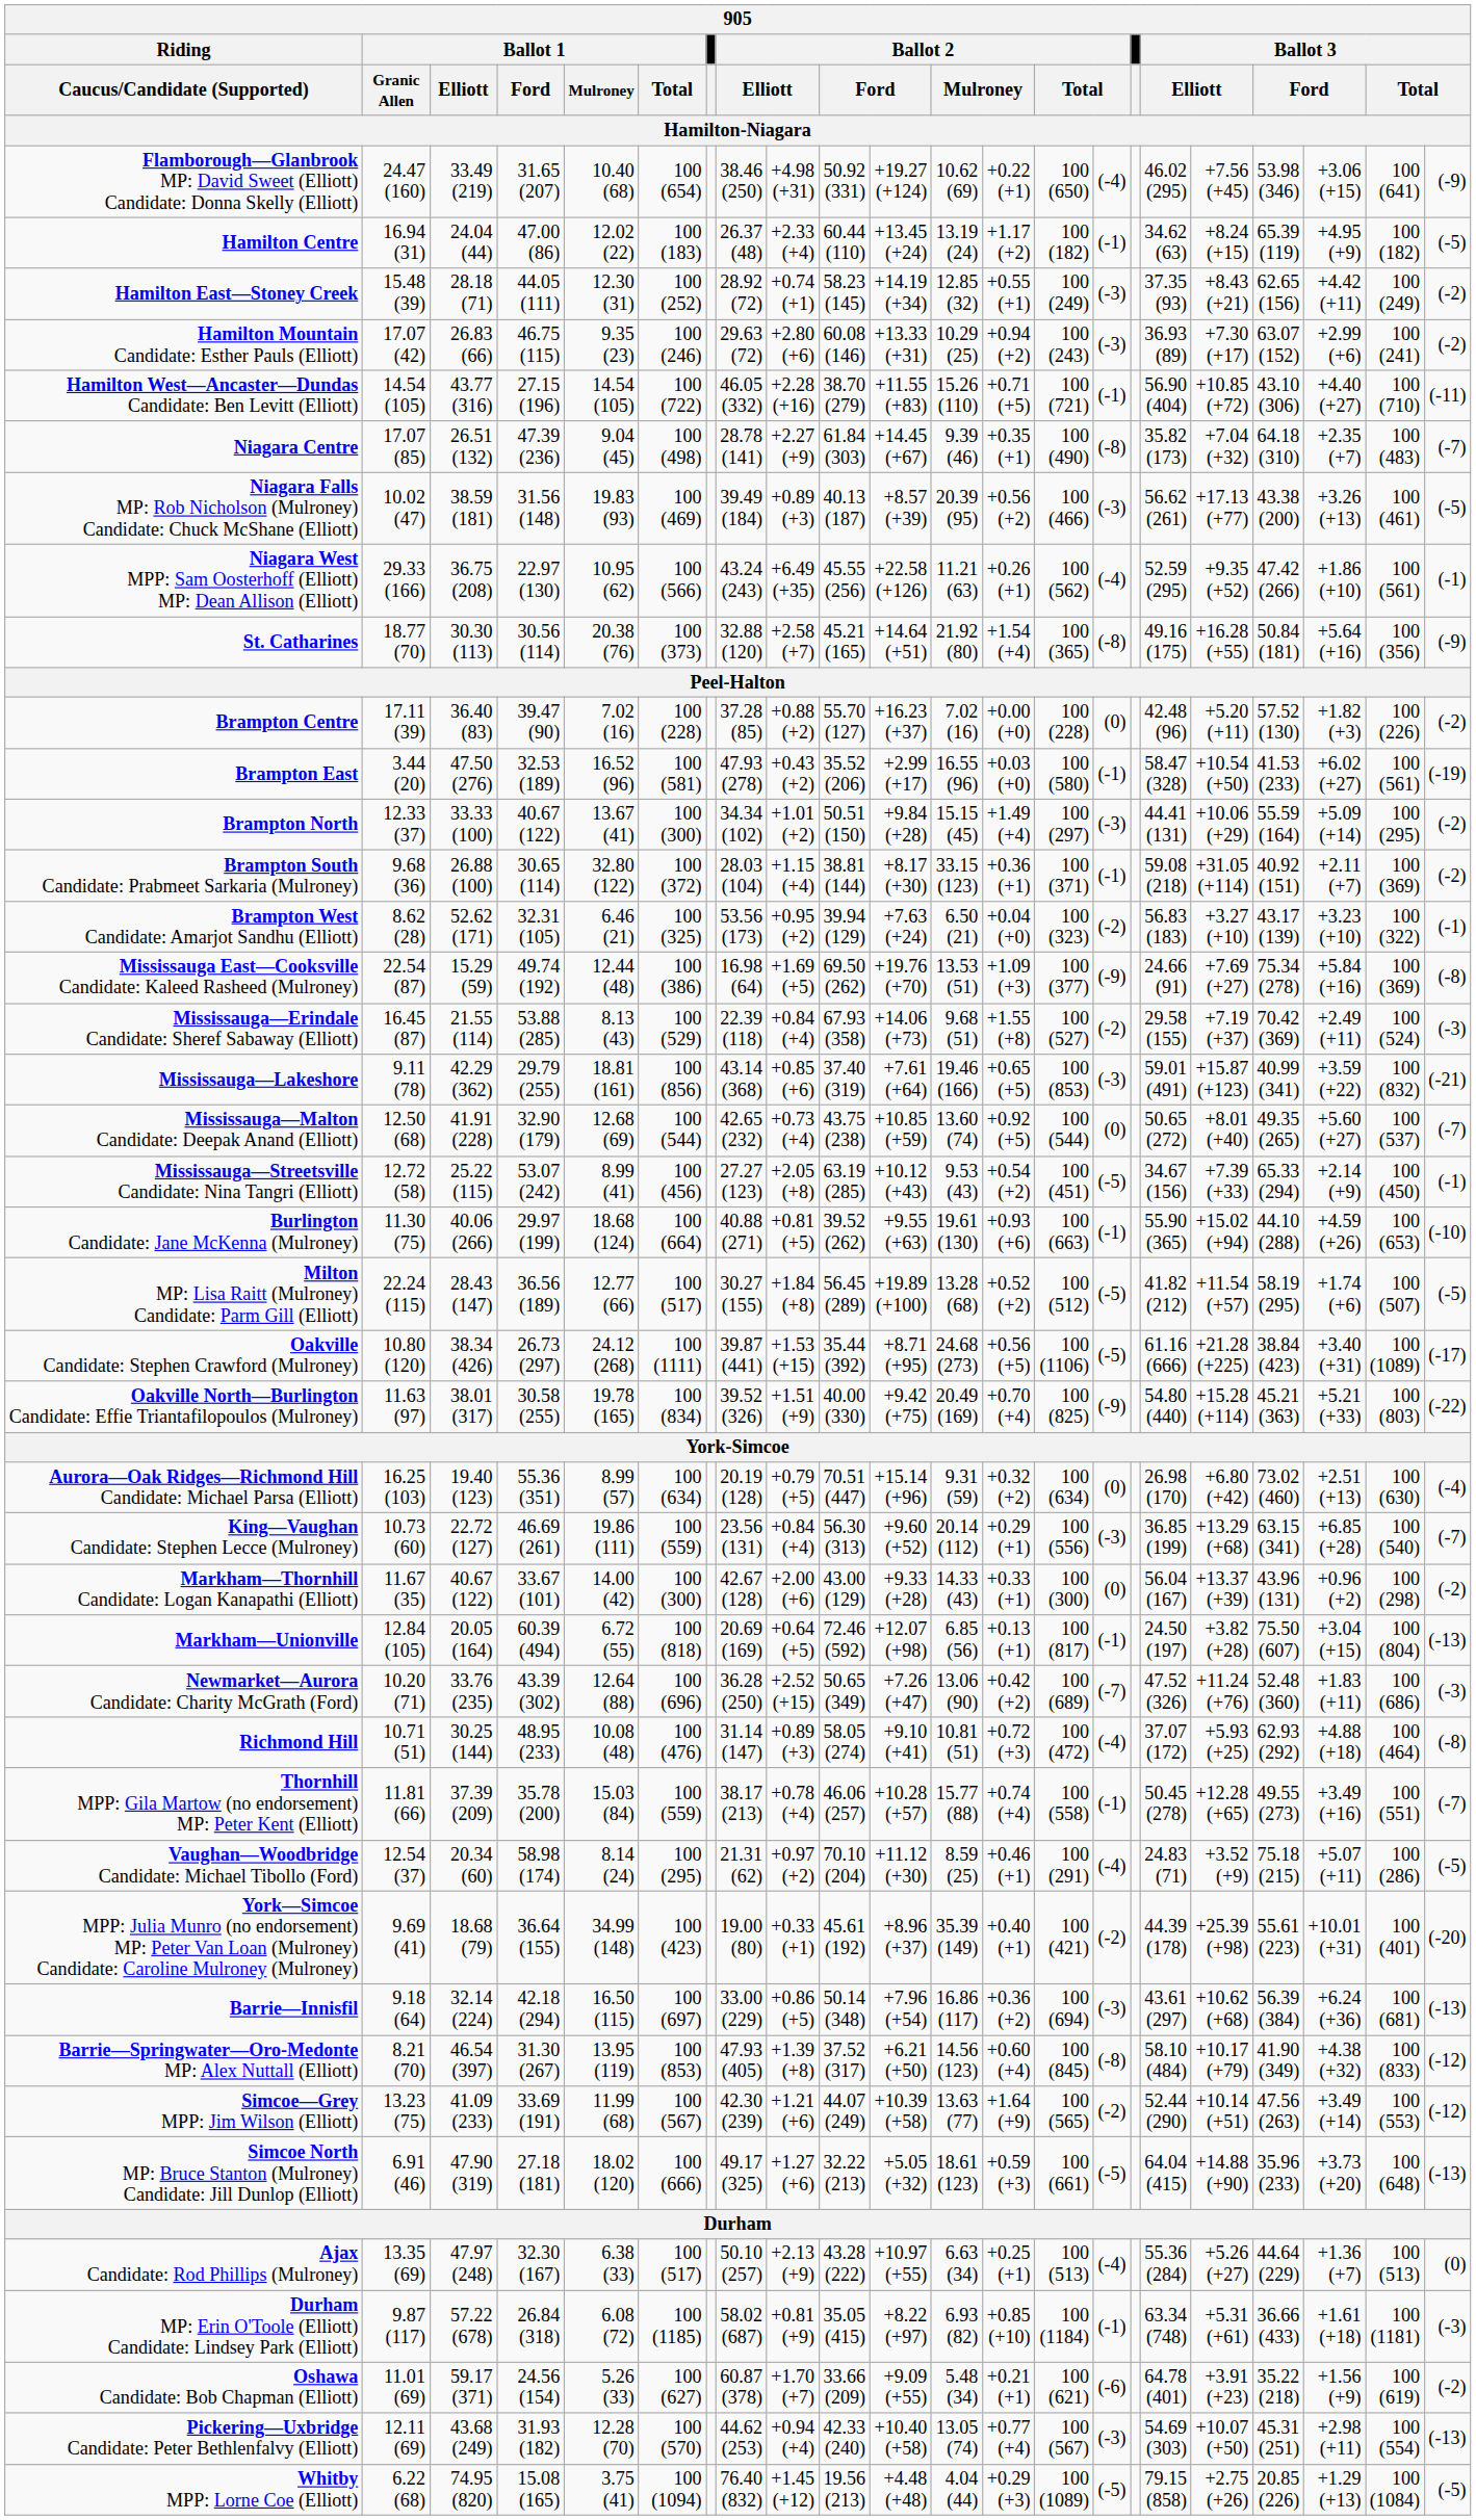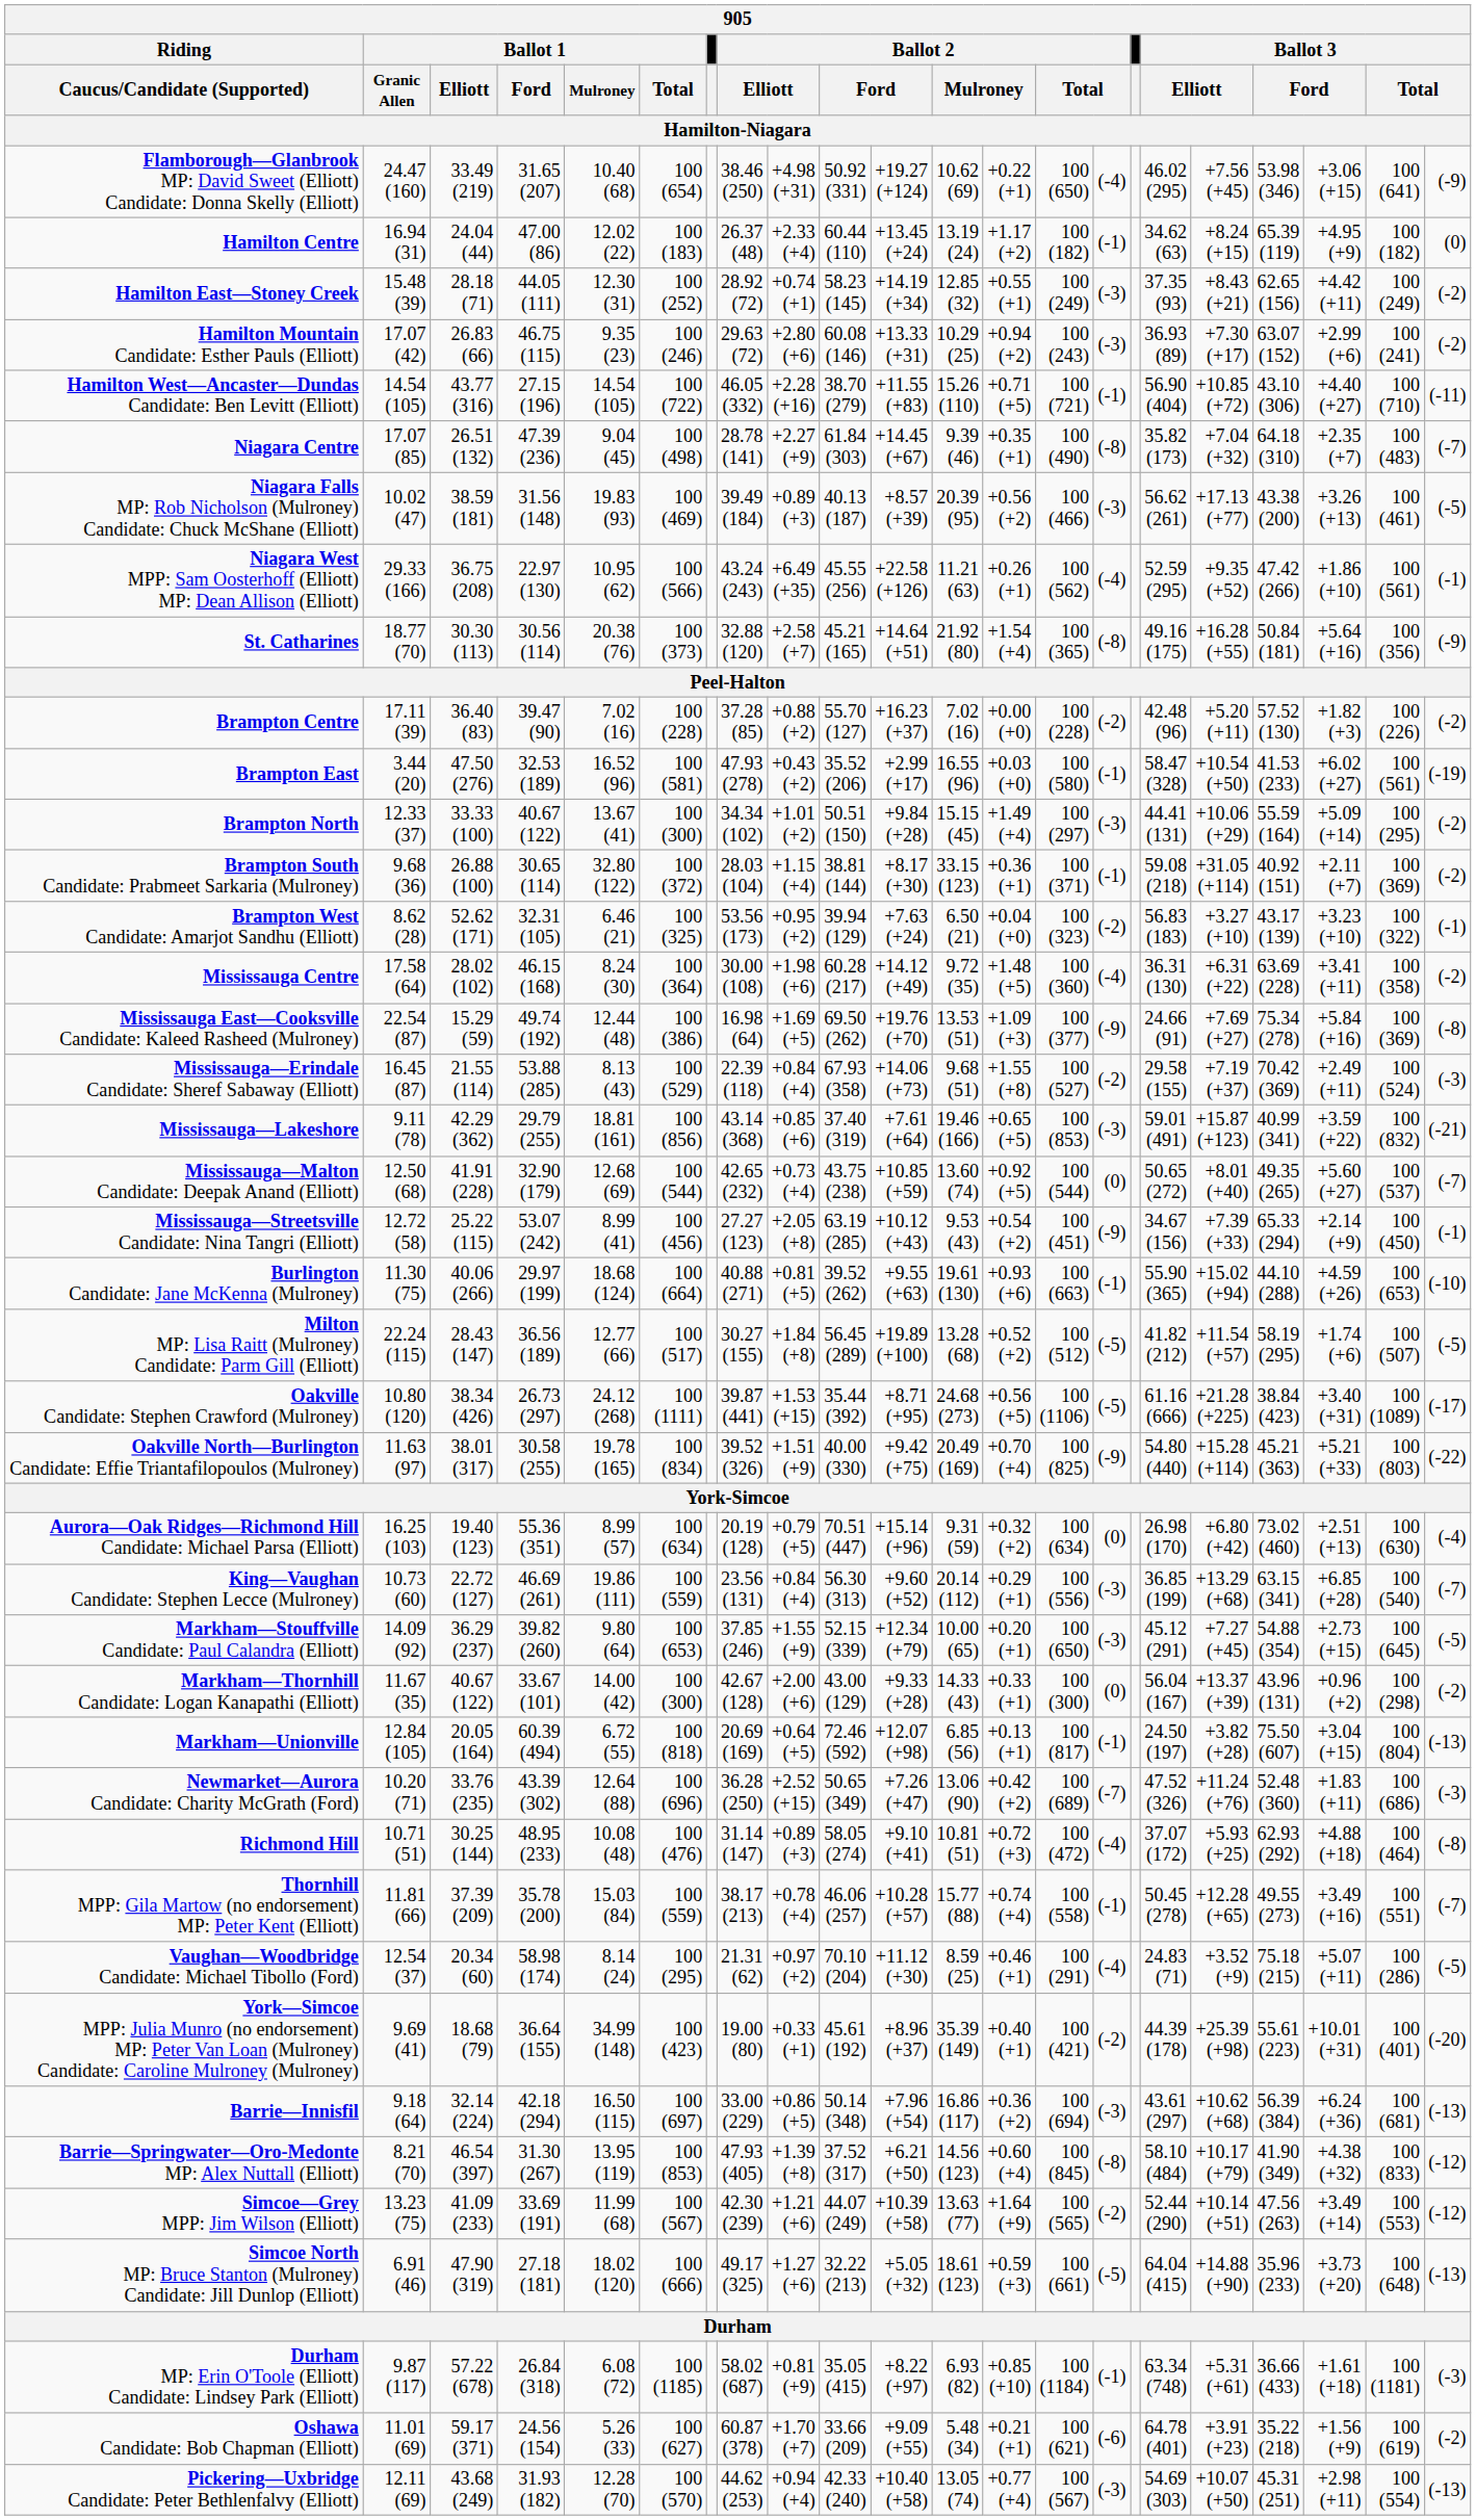Hamilton Centre | column 22: (-5) -> (0)
Brampton Centre | column 15: (0) -> (-2)
+ row: Mississauga Centre | 17.58 (64) | 28.02 (102) | 46.15 (168) | 8.24 (30) | 100 (364) | 30.00 (108) | +1.98 (+6) | 60.28 (217) | +14.12 (+49) | 9.72 (35) | +1.48 (+5) | 100 (360) | (-4) | 36.31 (130) | +6.31 (+22) | 63.69 (228) | +3.41 (+11) | 100 (358) | (-2)
Mississauga—Streetsville Candidate: Nina Tangri (Elliott) | column 15: (-5) -> (-9)
+ row: Markham—Stouffville Candidate: Paul Calandra (Elliott) | 14.09 (92) | 36.29 (237) | 39.82 (260) | 9.80 (64) | 100 (653) | 37.85 (246) | +1.55 (+9) | 52.15 (339) | +12.34 (+79) | 10.00 (65) | +0.20 (+1) | 100 (650) | (-3) | 45.12 (291) | +7.27 (+45) | 54.88 (354) | +2.73 (+15) | 100 (645) | (-5)
- row: Ajax Candidate: Rod Phillips (Mulroney) | 13.35 (69) | 47.97 (248) | 32.30 (167) | 6.38 (33) | 100 (517) | 50.10 (257) | +2.13 (+9) | 43.28 (222) | +10.97 (+55) | 6.63 (34) | +0.25 (+1) | 100 (513) | (-4) | 55.36 (284) | +5.26 (+27) | 44.64 (229) | +1.36 (+7) | 100 (513) | (0)
- row: Whitby MPP: Lorne Coe (Elliott) | 6.22 (68) | 74.95 (820) | 15.08 (165) | 3.75 (41) | 100 (1094) | 76.40 (832) | +1.45 (+12) | 19.56 (213) | +4.48 (+48) | 4.04 (44) | +0.29 (+3) | 100 (1089) | (-5) | 79.15 (858) | +2.75 (+26) | 20.85 (226) | +1.29 (+13) | 100 (1084) | (-5)
